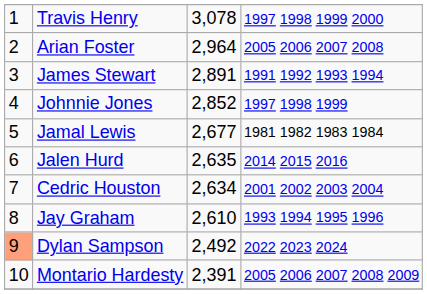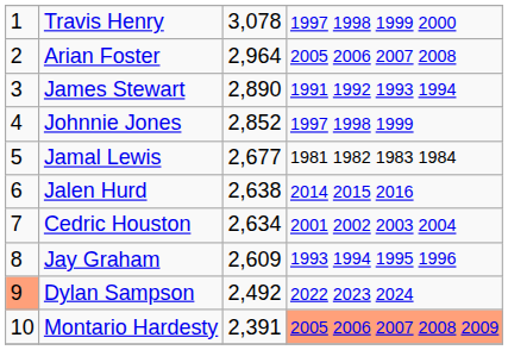James Stewart | column 3: 2,891 -> 2,890
Jalen Hurd | column 3: 2,635 -> 2,638
Jay Graham | column 3: 2,610 -> 2,609
Montario Hardesty | column 4: no background -> lightsalmon background
